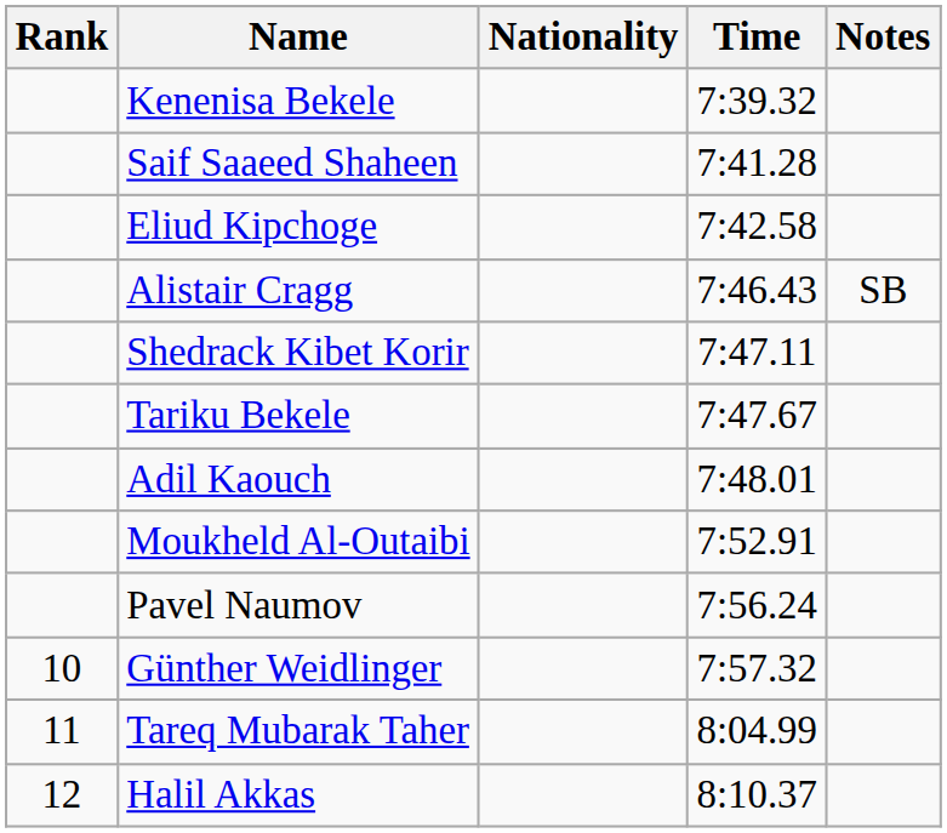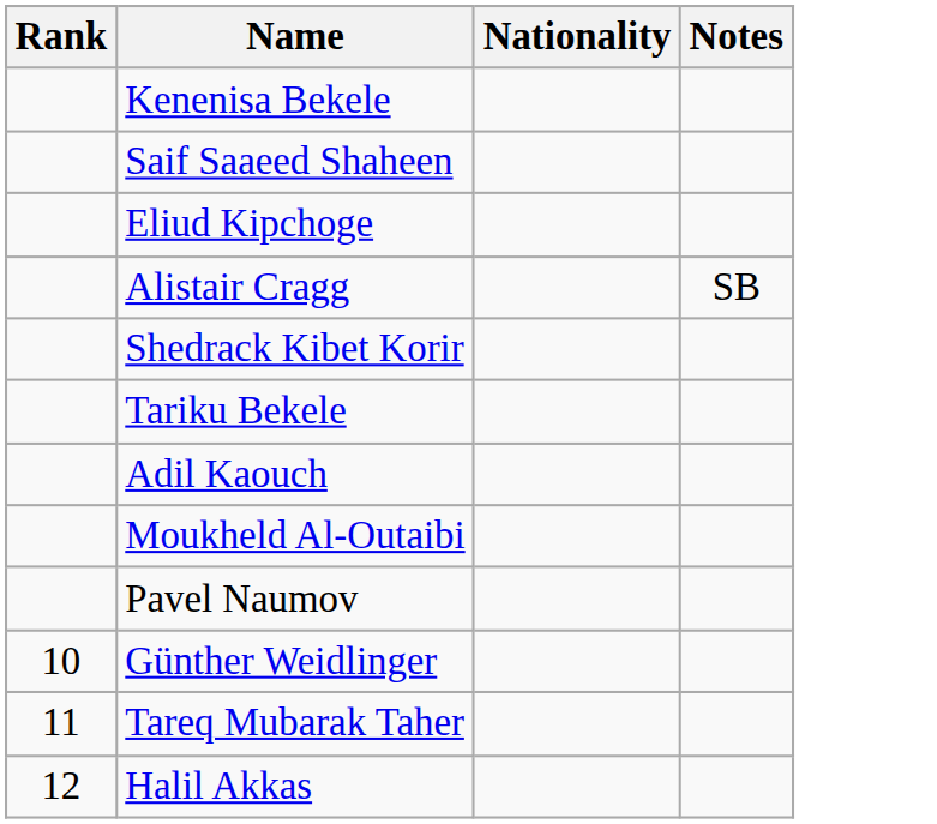- column: Time | 7:39.32 | 7:41.28 | 7:42.58 | 7:46.43 | 7:47.11 | 7:47.67 | 7:48.01 | 7:52.91 | 7:56.24 | 7:57.32 | 8:04.99 | 8:10.37
